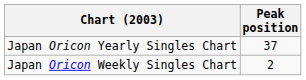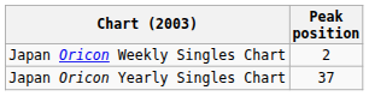rows swapped: Japan Oricon Weekly Singles Chart <-> Japan Oricon Yearly Singles Chart
